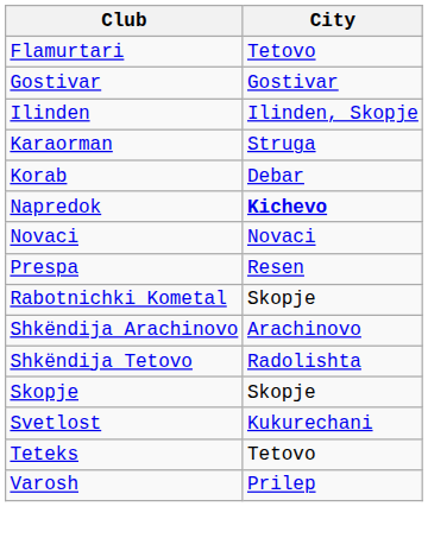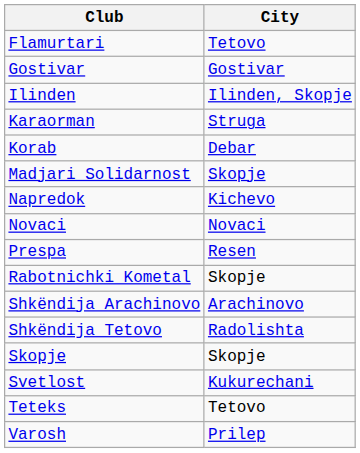+ row: Madjari Solidarnost | Skopje
Napredok | City: bold -> normal
